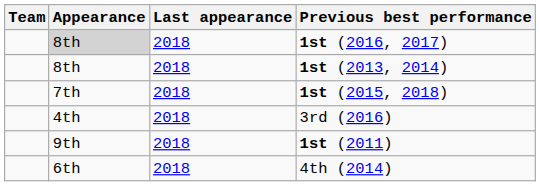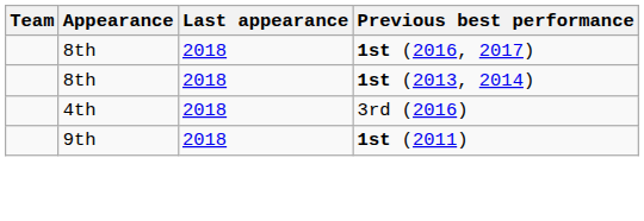1st (2016, 2017) | Appearance: lightgrey background -> no background
- row: 7th | 2018 | 1st (2015, 2018)
- row: 6th | 2018 | 4th (2014)
